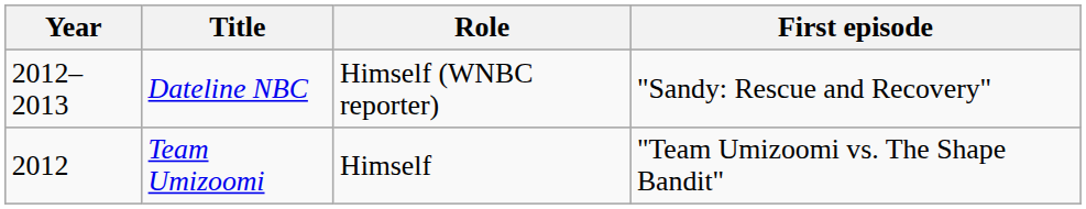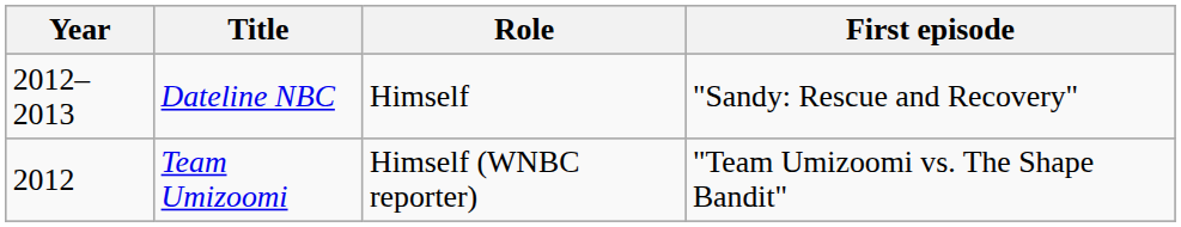Dateline NBC | Role: Himself (WNBC reporter) -> Himself
Team Umizoomi | Role: Himself -> Himself (WNBC reporter)
